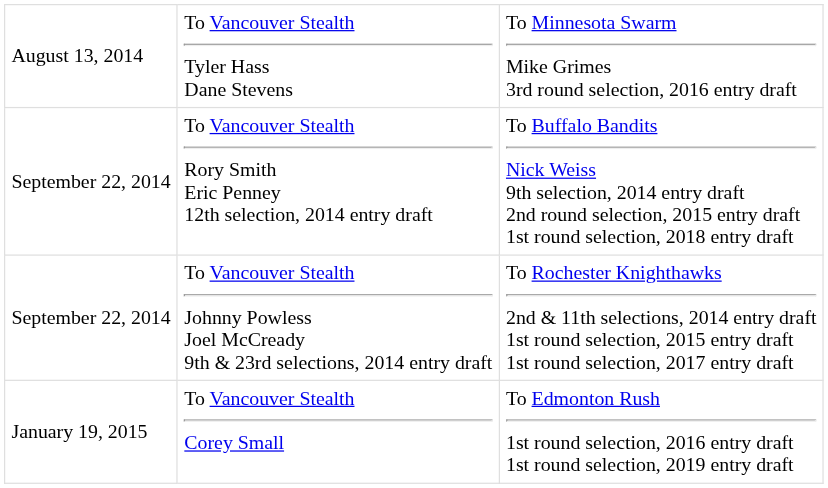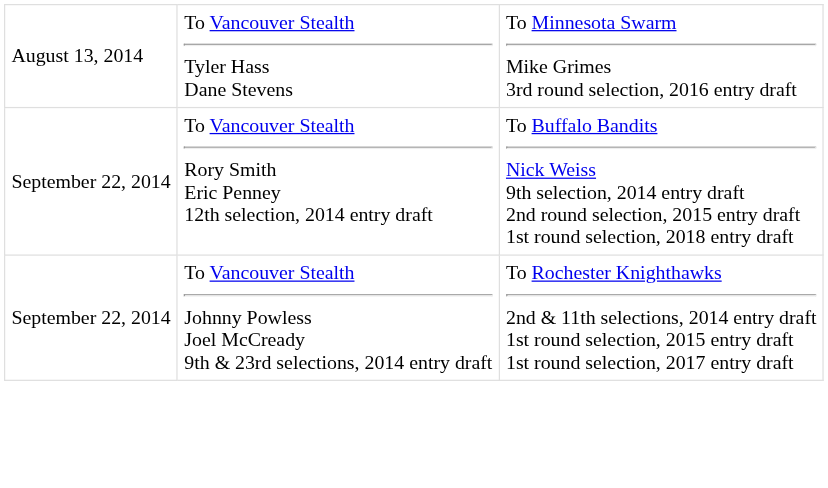- row: January 19, 2015 | To Vancouver Stealth Corey Small | To Edmonton Rush 1st round selection, 2016 entry draft 1st round selection, 2019 entry draft
